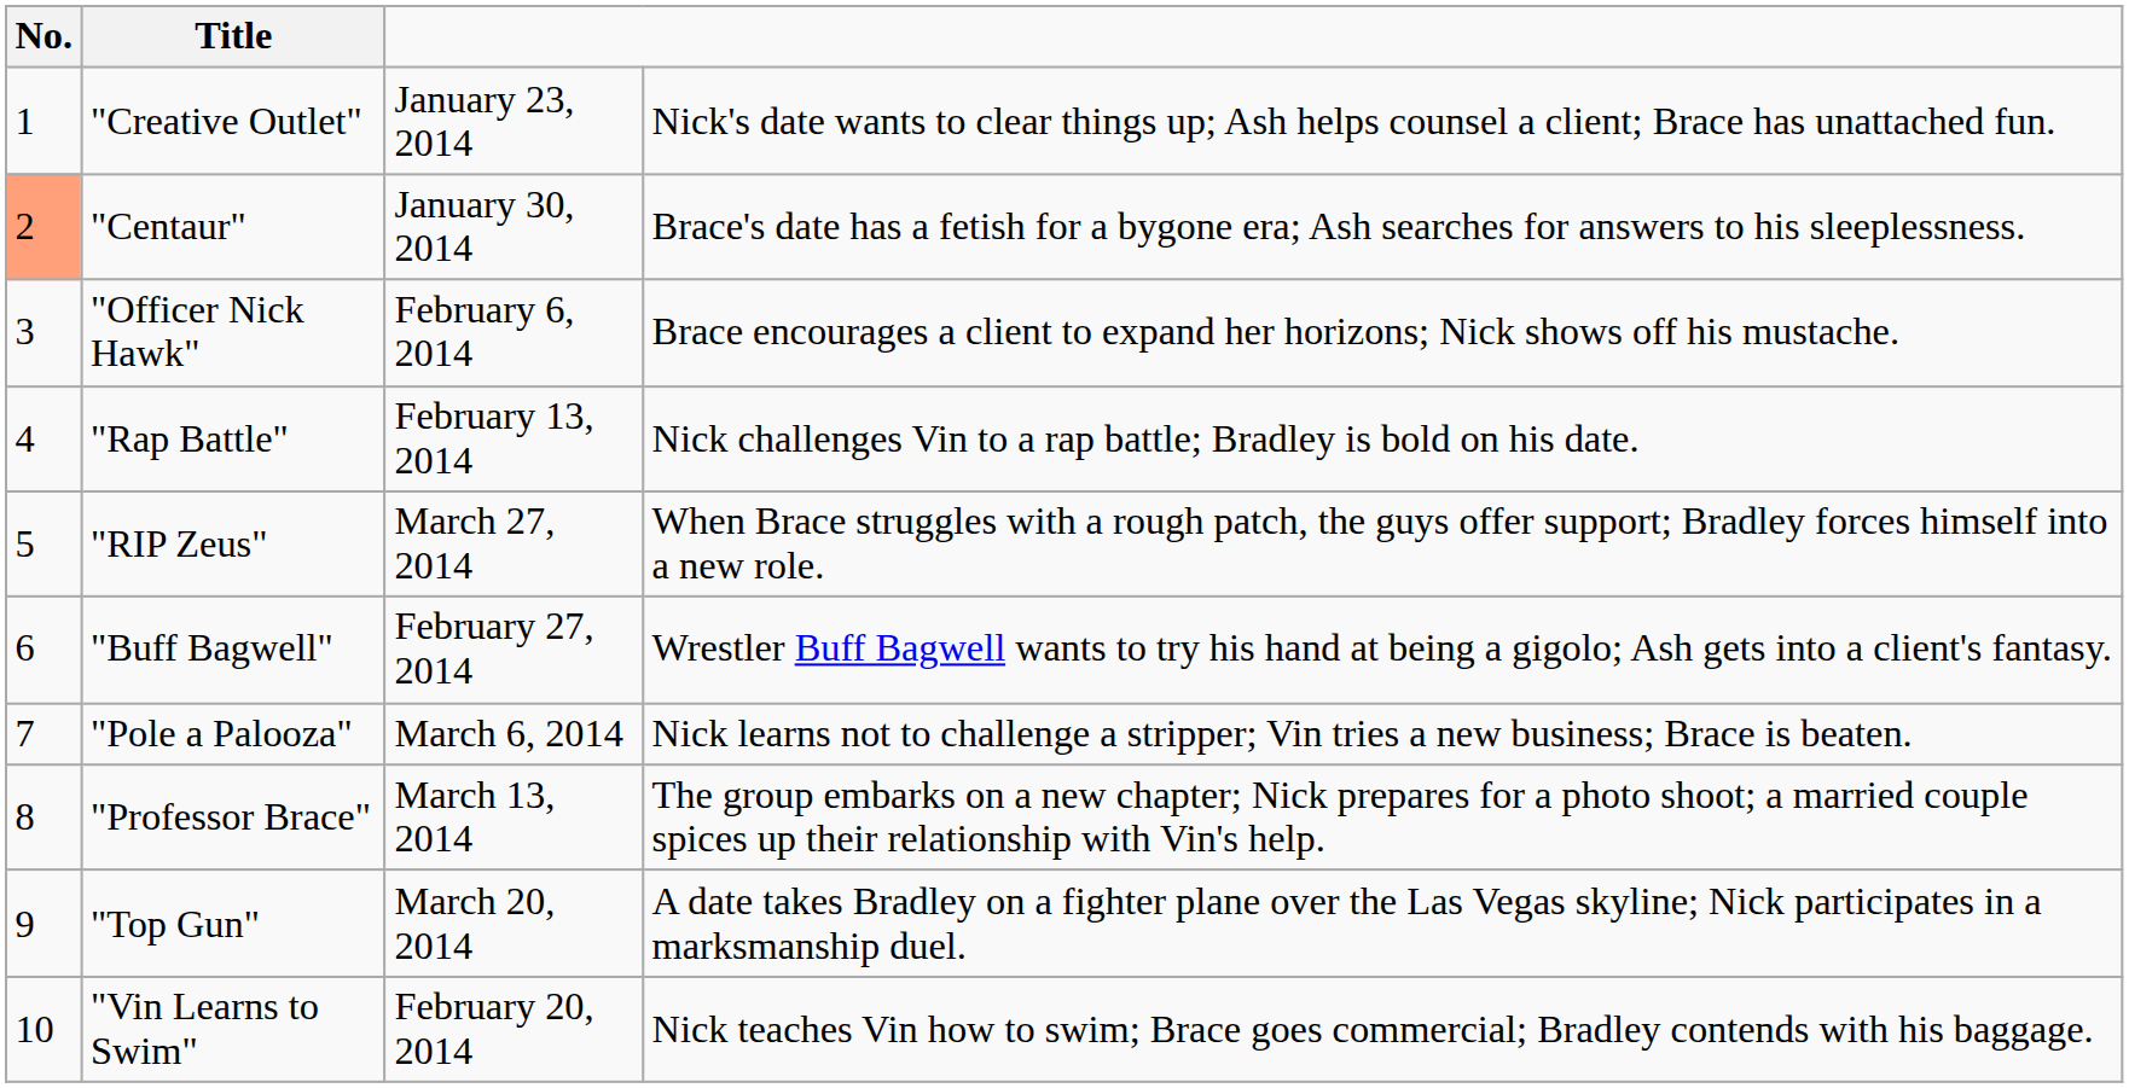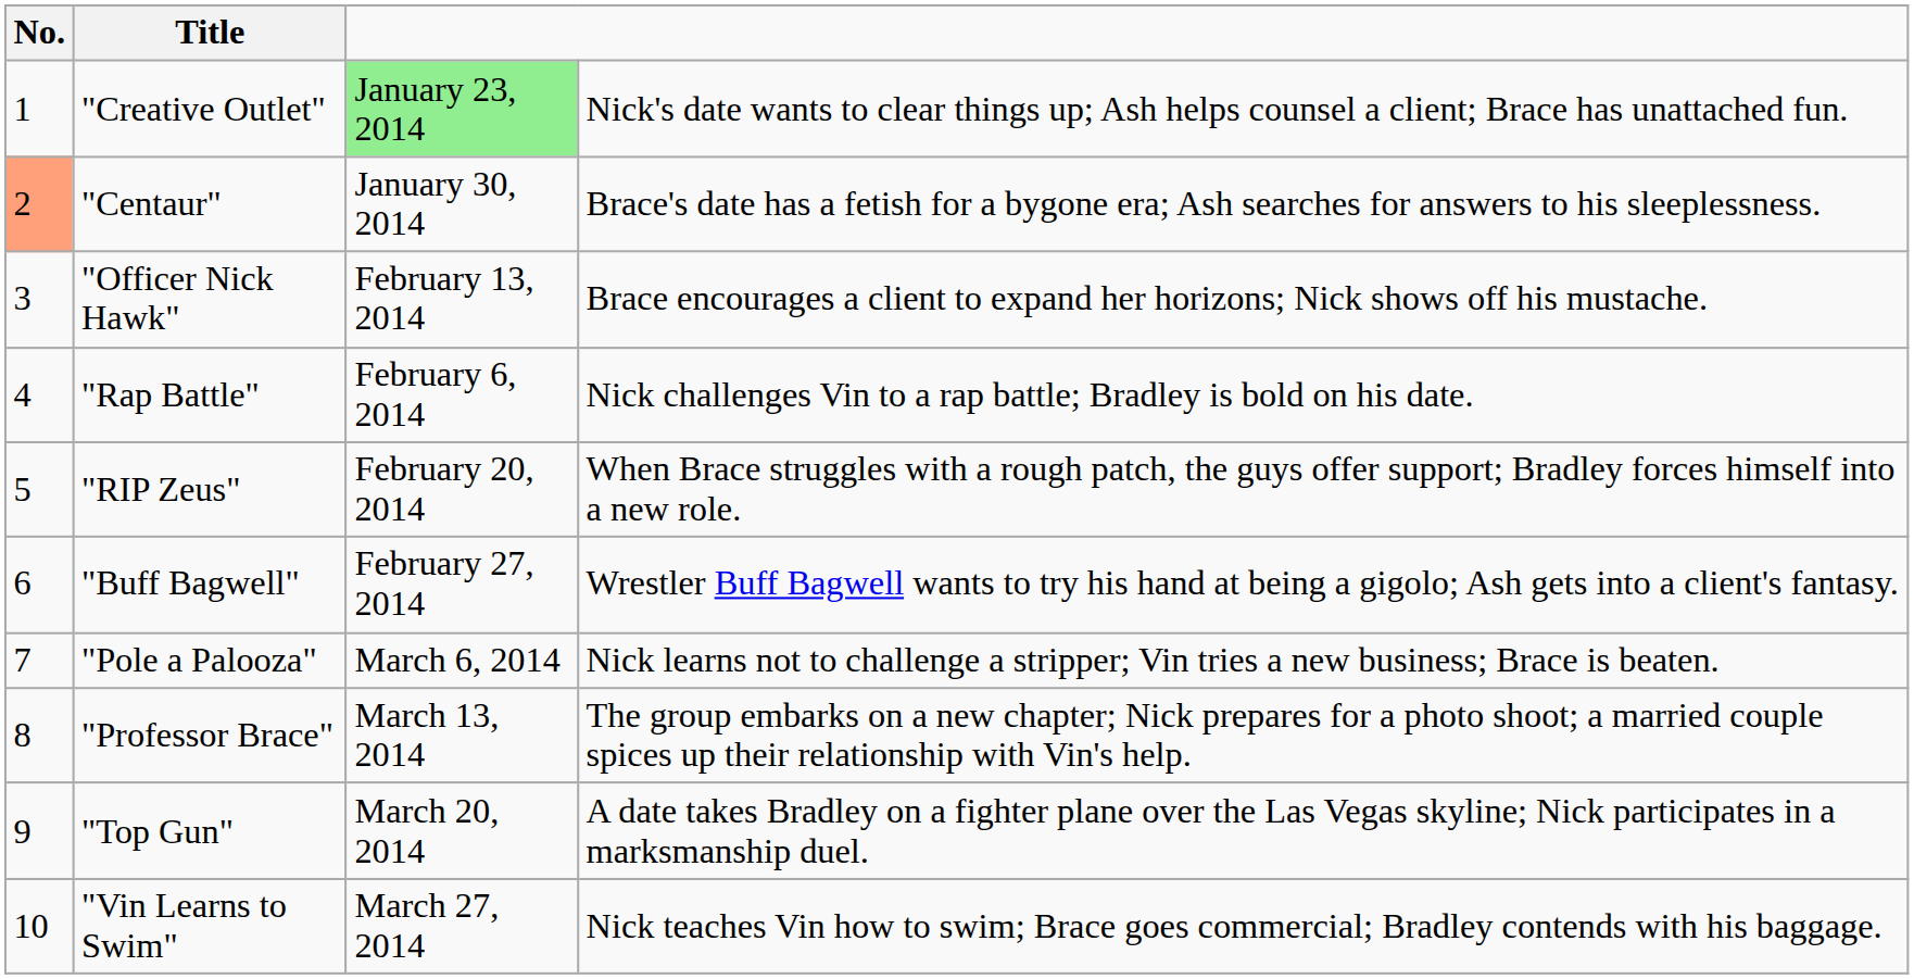"Creative Outlet" | column 3: no background -> lightgreen background
"Officer Nick Hawk" | column 3: February 6, 2014 -> February 13, 2014
"Rap Battle" | column 3: February 13, 2014 -> February 6, 2014
"RIP Zeus" | column 3: March 27, 2014 -> February 20, 2014
"Vin Learns to Swim" | column 3: February 20, 2014 -> March 27, 2014
